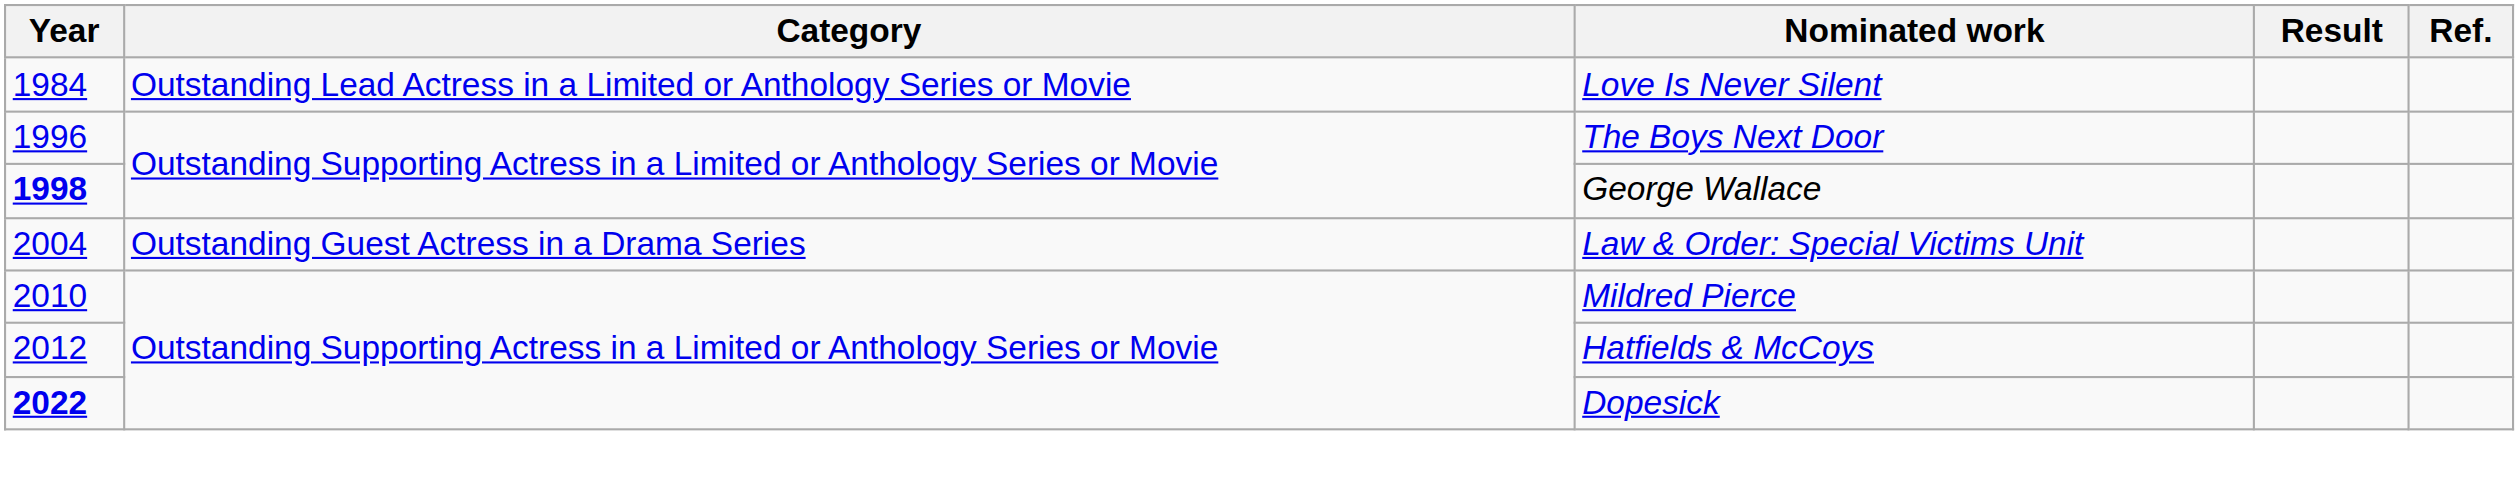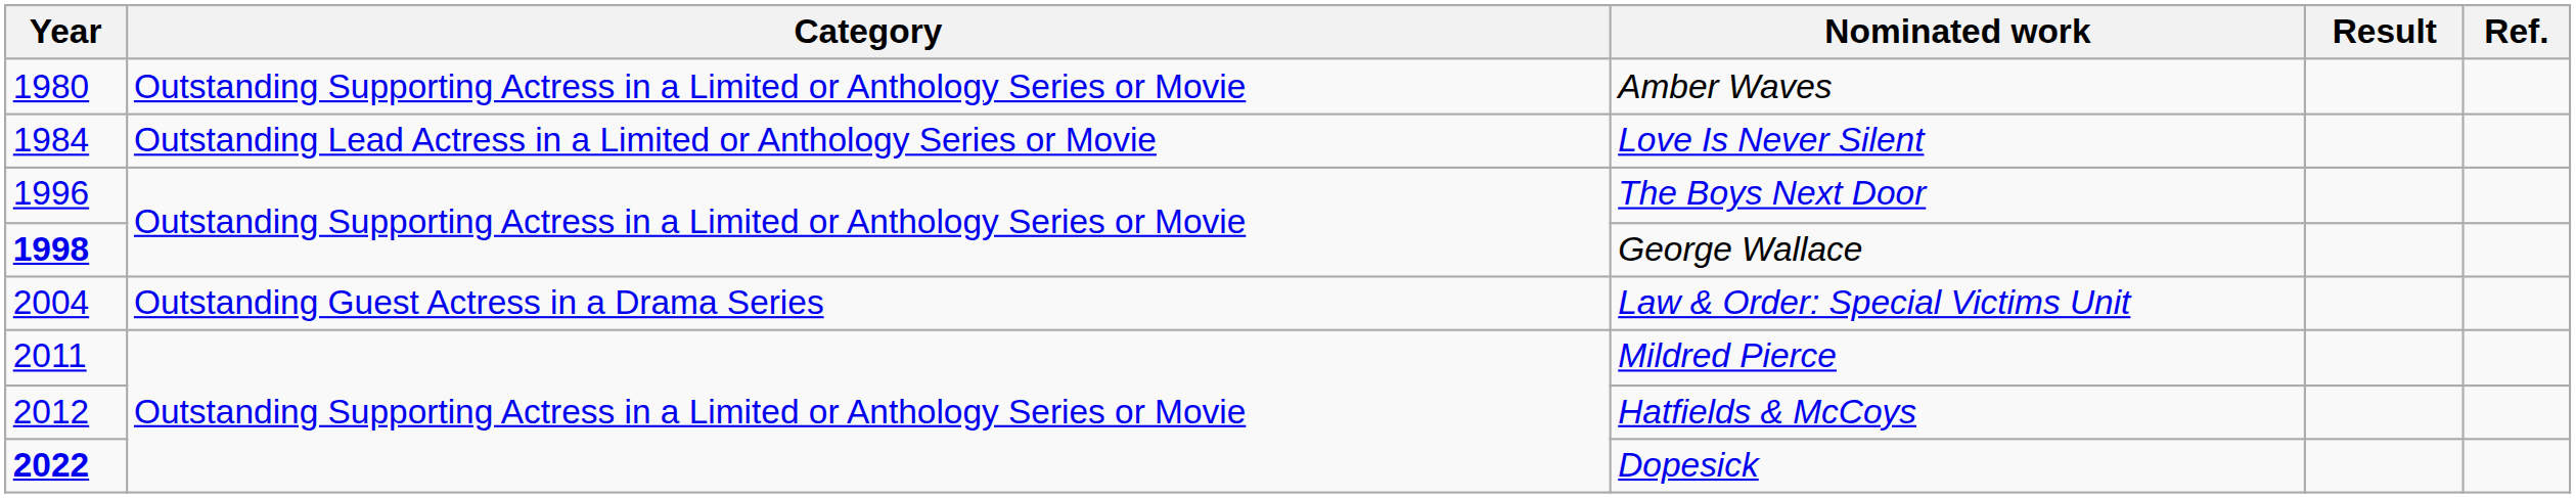+ row: 1980 | Outstanding Supporting Actress in a Limited or Anthology Series or Movie | Amber Waves
Mildred Pierce | Year: 2010 -> 2011
